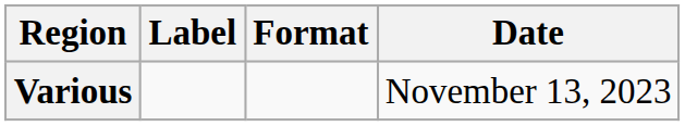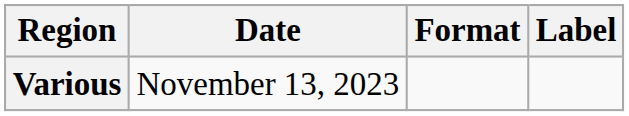columns swapped: Date <-> Label
